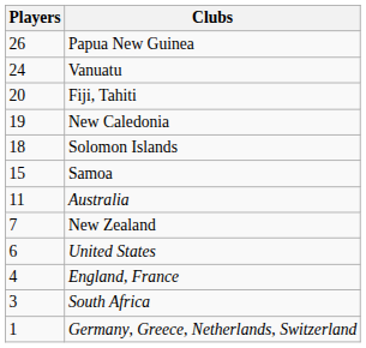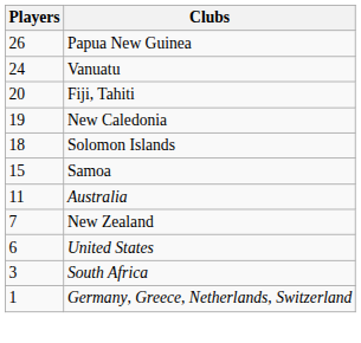- row: 4 | England, France
